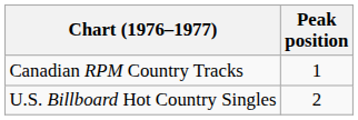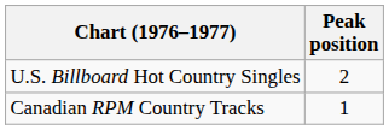rows swapped: U.S. Billboard Hot Country Singles <-> Canadian RPM Country Tracks
